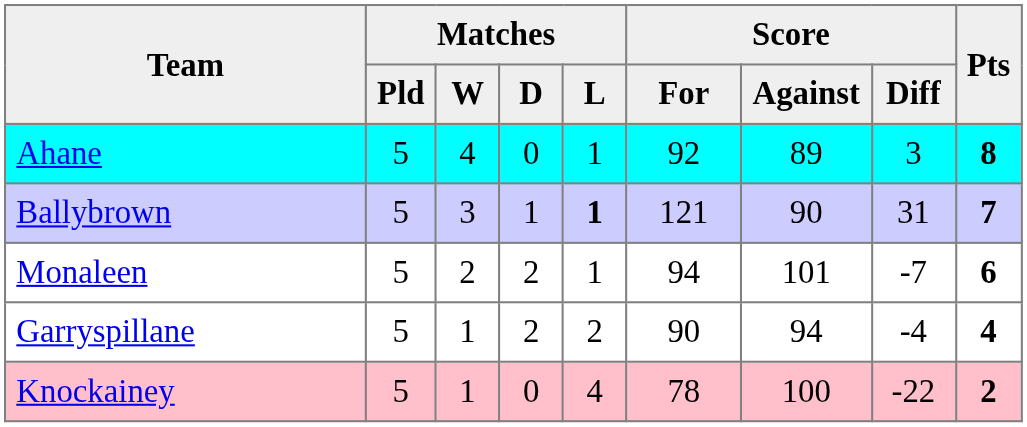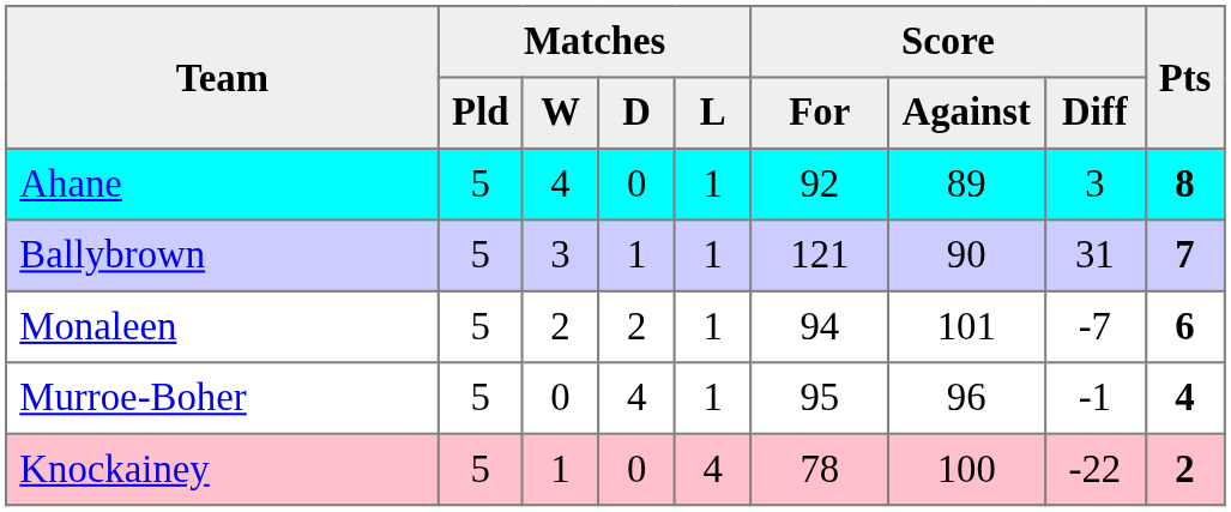Ballybrown | Matches / L: bold -> normal
+ row: Murroe-Boher | 5 | 0 | 4 | 1 | 95 | 96 | -1 | 4
- row: Garryspillane | 5 | 1 | 2 | 2 | 90 | 94 | -4 | 4
